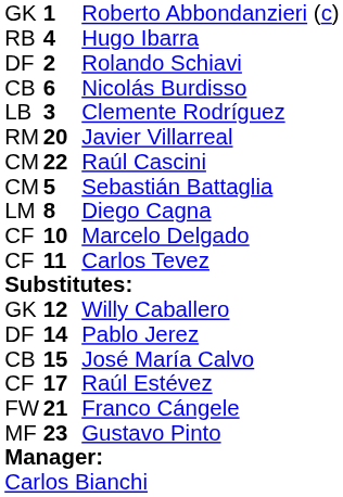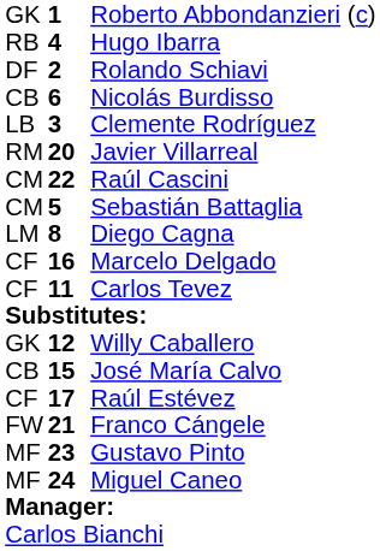Marcelo Delgado | column 2: 10 -> 16
- row: DF | 14 | Pablo Jerez
+ row: MF | 24 | Miguel Caneo
